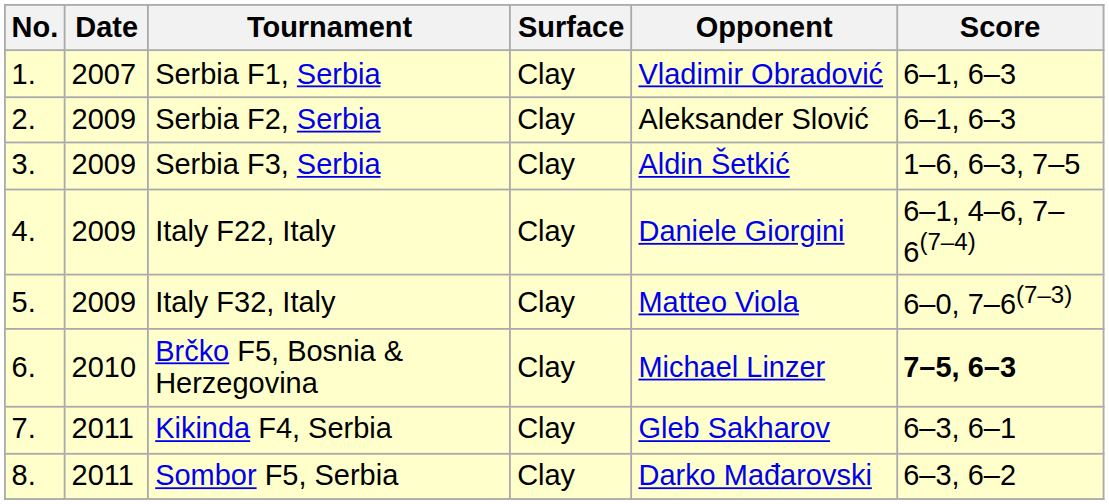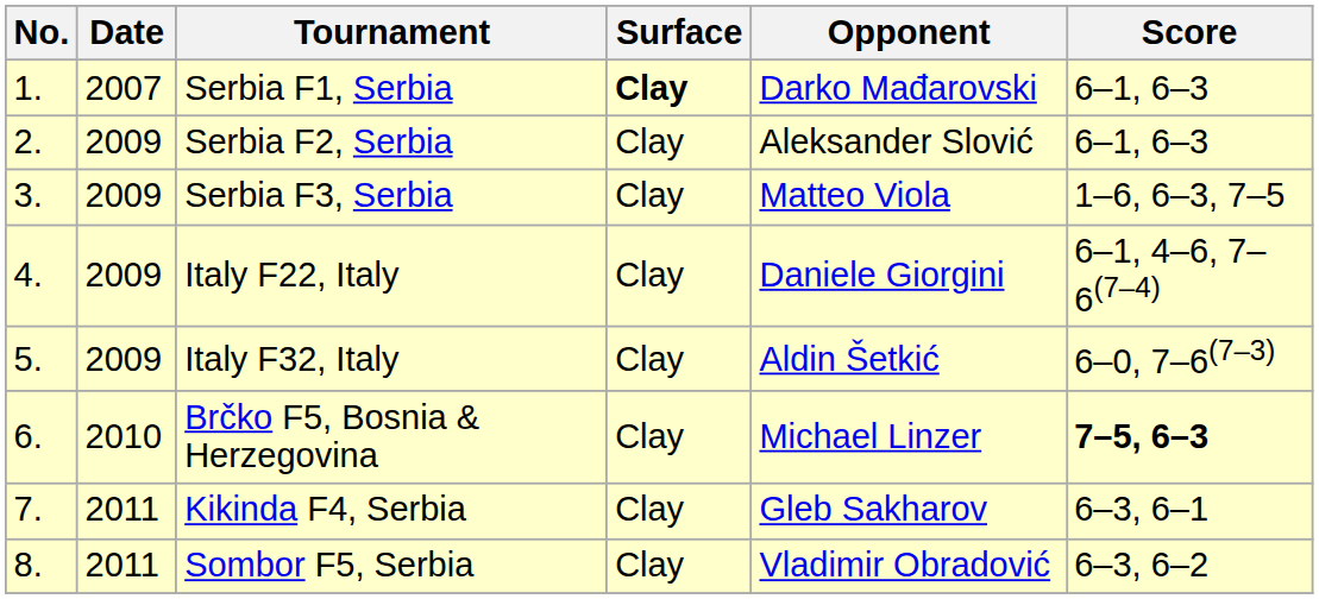Serbia F1, Serbia | Surface: normal -> bold
Serbia F1, Serbia | Opponent: Vladimir Obradović -> Darko Mađarovski
Serbia F3, Serbia | Opponent: Aldin Šetkić -> Matteo Viola
Italy F32, Italy | Opponent: Matteo Viola -> Aldin Šetkić
Sombor F5, Serbia | Opponent: Darko Mađarovski -> Vladimir Obradović
